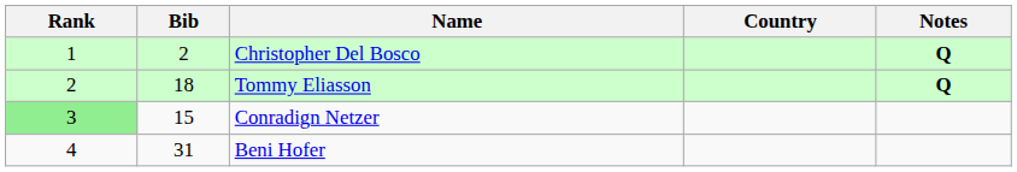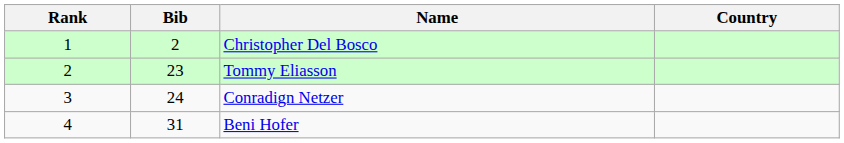- column: Notes | Q | Q
Tommy Eliasson | Bib: 18 -> 23
Conradign Netzer | Rank: lightgreen background -> no background
Conradign Netzer | Bib: 15 -> 24
